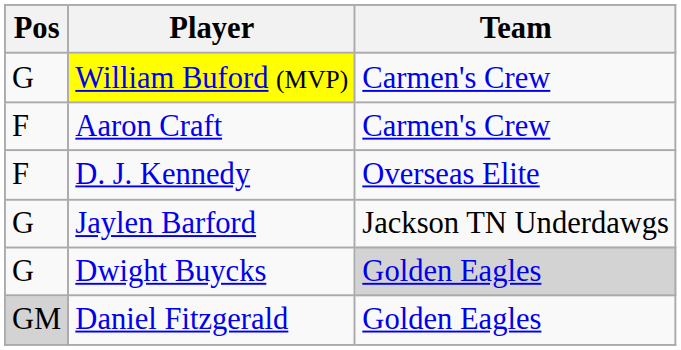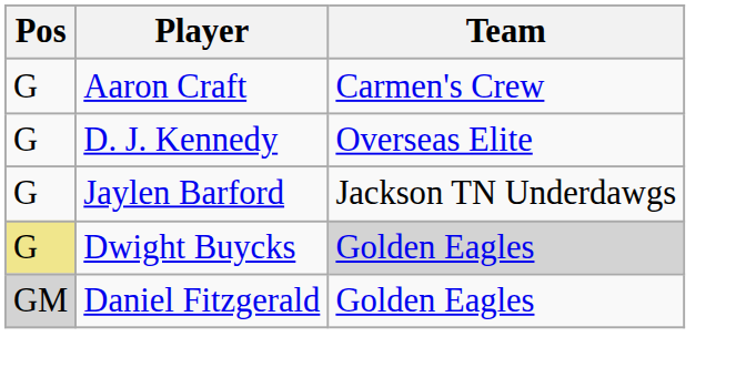- row: G | William Buford (MVP) | Carmen's Crew
Aaron Craft | Pos: F -> G
D. J. Kennedy | Pos: F -> G
Dwight Buycks | Pos: no background -> khaki background
